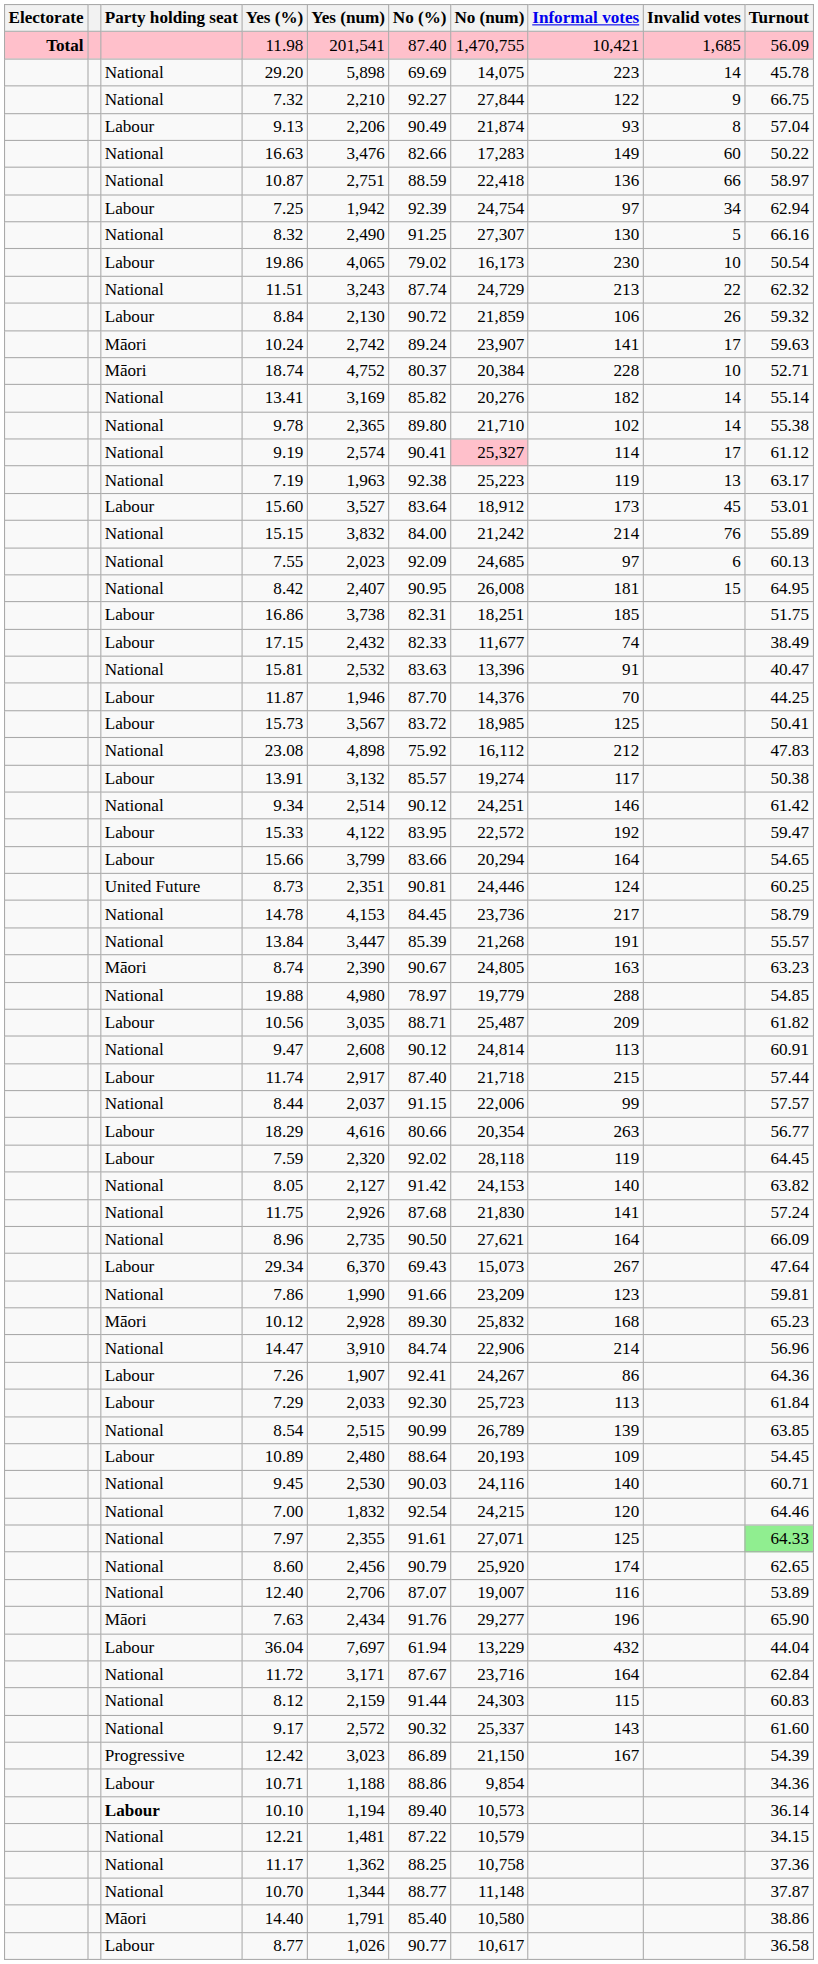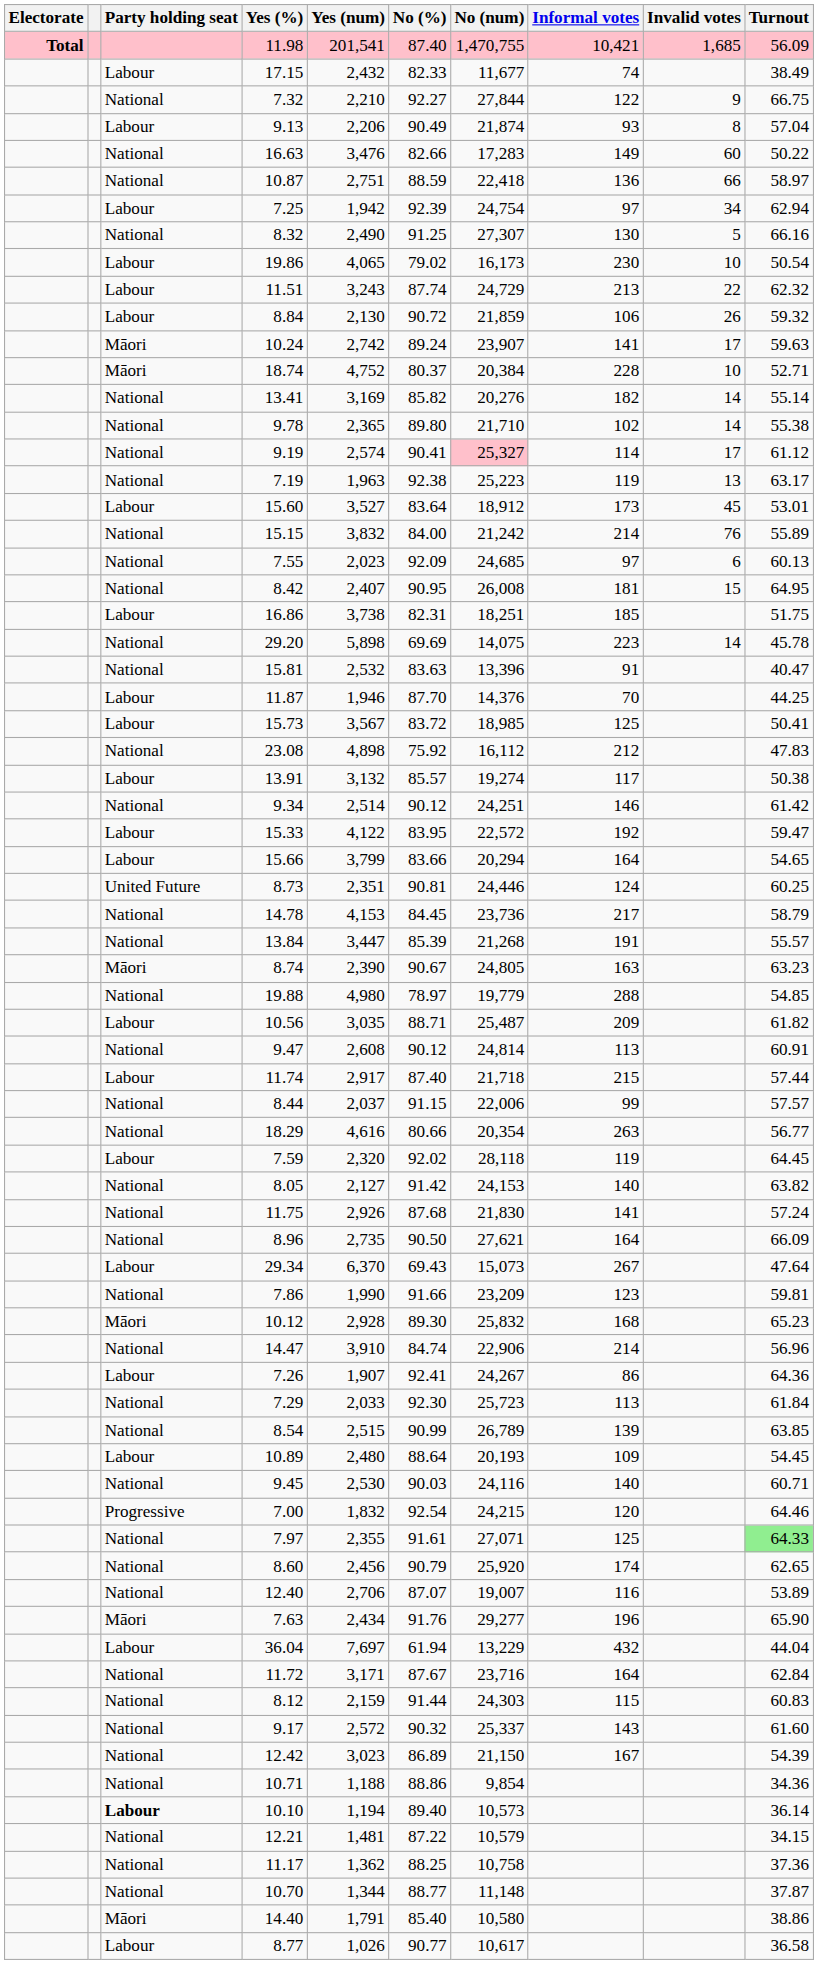rows swapped: 29.20 <-> 17.15
11.51 | Party holding seat: National -> Labour
18.29 | Party holding seat: Labour -> National
7.29 | Party holding seat: Labour -> National
7.00 | Party holding seat: National -> Progressive
12.42 | Party holding seat: Progressive -> National
10.71 | Party holding seat: Labour -> National
